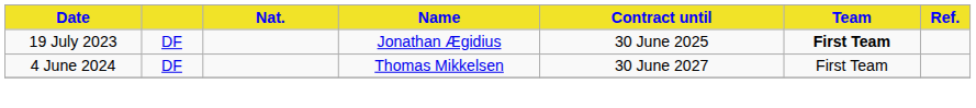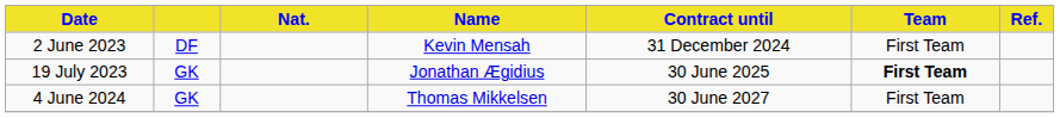+ row: 2 June 2023 | DF | Kevin Mensah | 31 December 2024 | First Team
19 July 2023 | column 2: DF -> GK
4 June 2024 | column 2: DF -> GK
